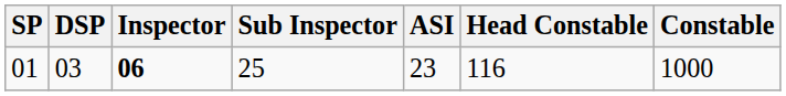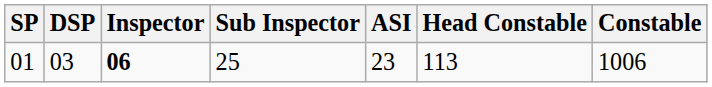01 | Head Constable: 116 -> 113
01 | Constable: 1000 -> 1006
